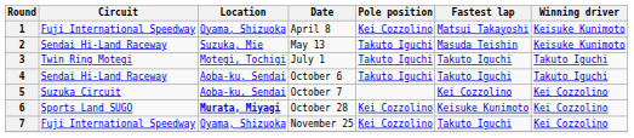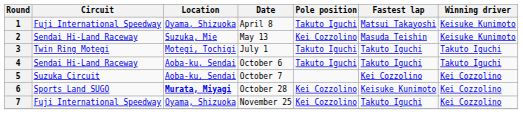1 | Pole position: Kei Cozzolino -> Takuto Iguchi
2 | Pole position: Takuto Iguchi -> Kei Cozzolino
